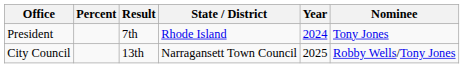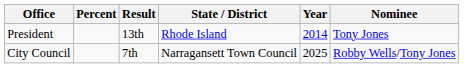President | Result: 7th -> 13th
President | Year: 2024 -> 2014
City Council | Result: 13th -> 7th
